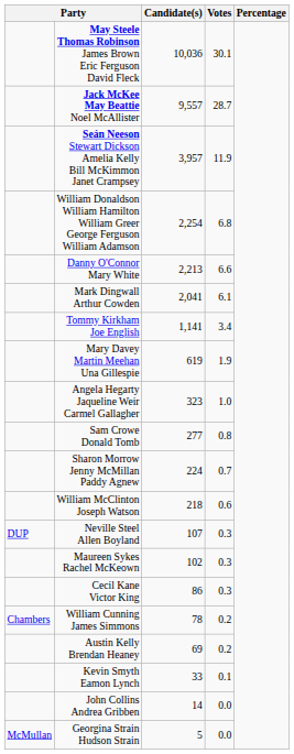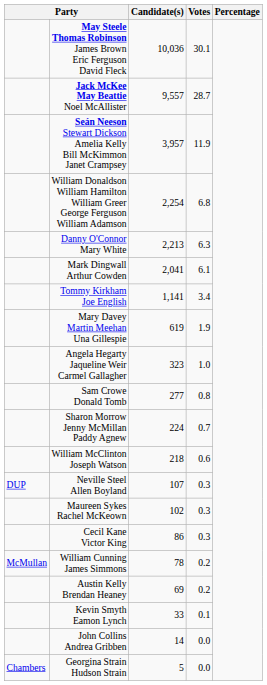Danny O'Connor Mary White | Votes: 6.6 -> 6.3
William Cunning James Simmons | column 1: Chambers -> McMullan
Georgina Strain Hudson Strain | column 1: McMullan -> Chambers
